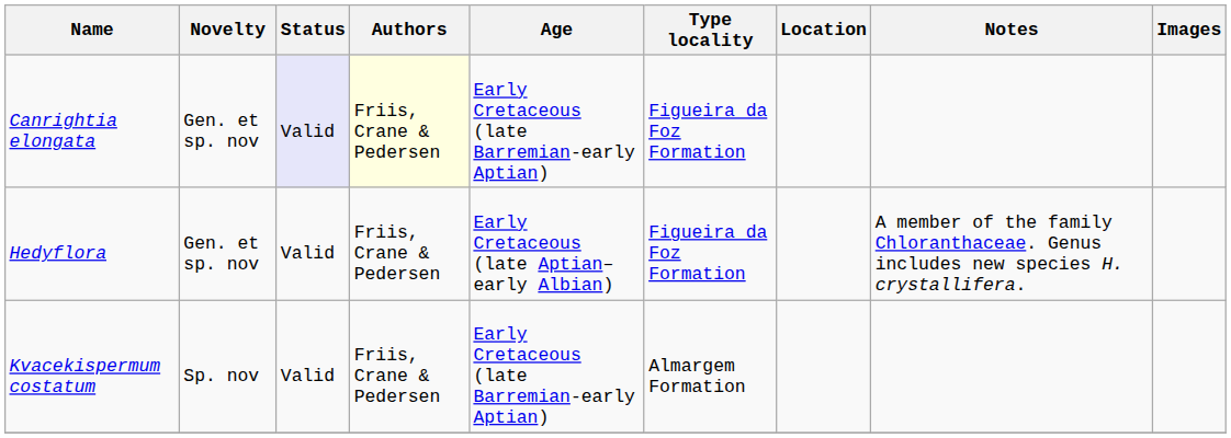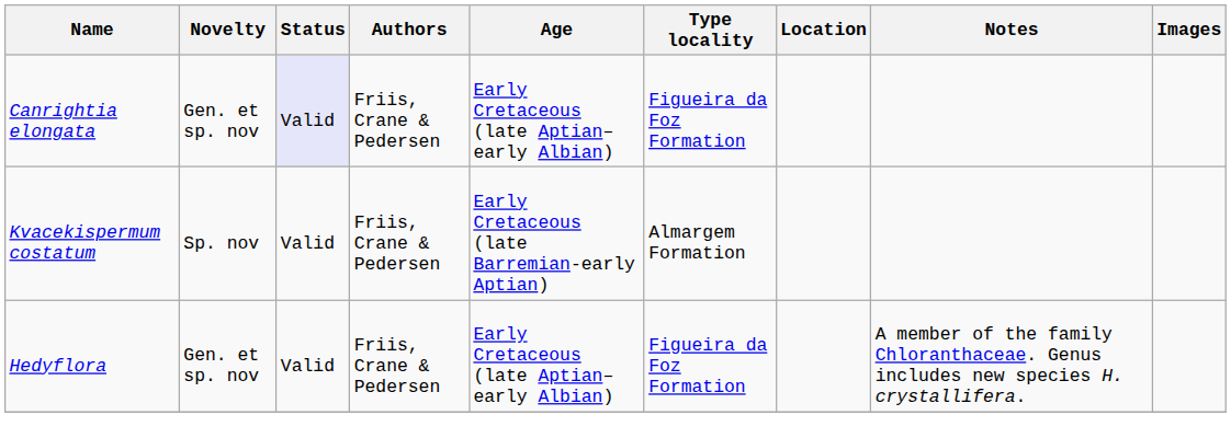Canrightia elongata | Authors: lightyellow background -> no background
Canrightia elongata | Age: Early Cretaceous (late Barremian-early Aptian) -> Early Cretaceous (late Aptian–early Albian)
rows swapped: Hedyflora <-> Kvacekispermum costatum
